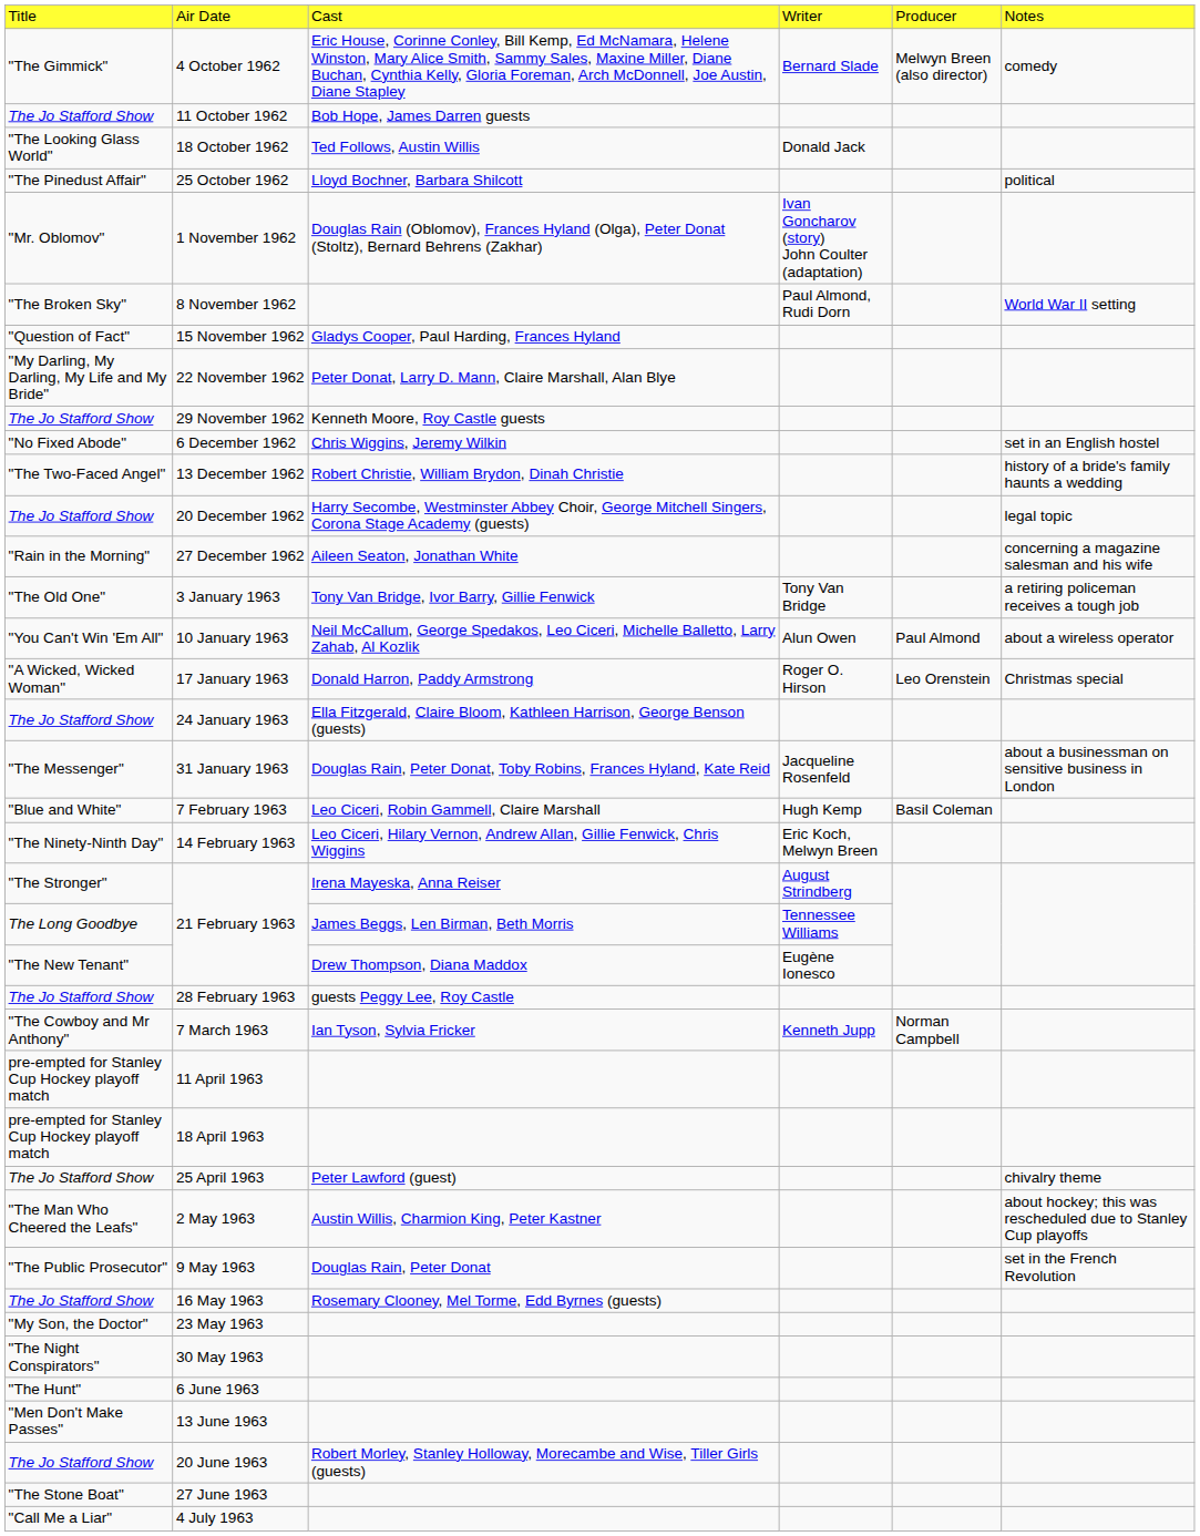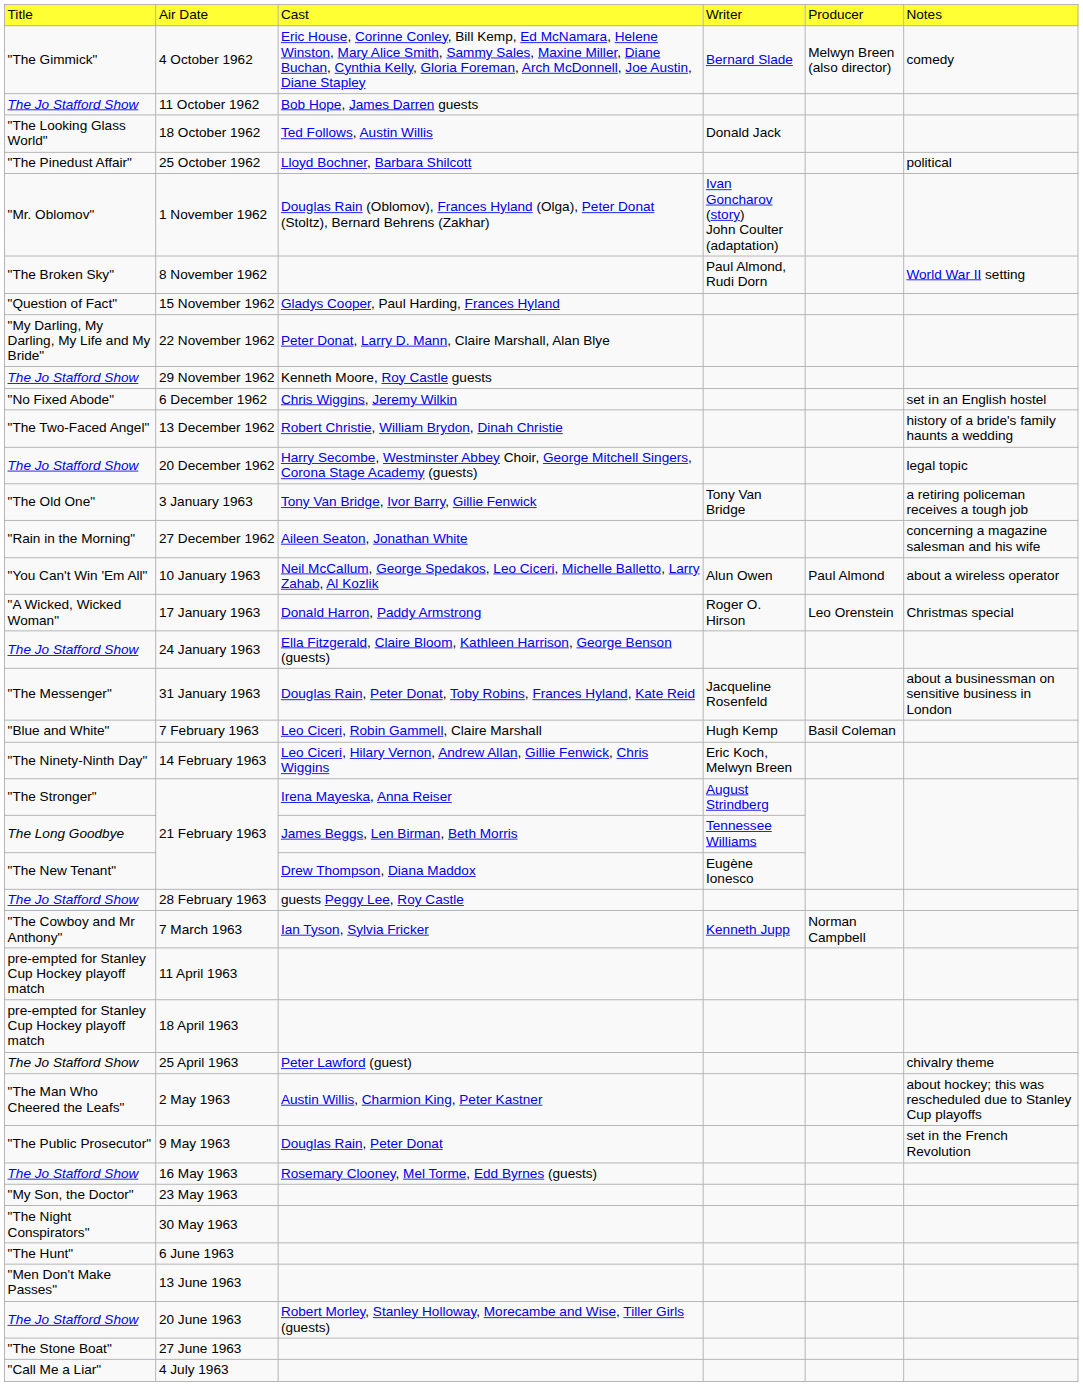rows swapped: 27 December 1962 <-> 3 January 1963
